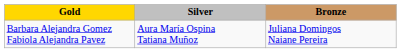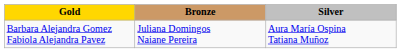columns swapped: Silver <-> Bronze
